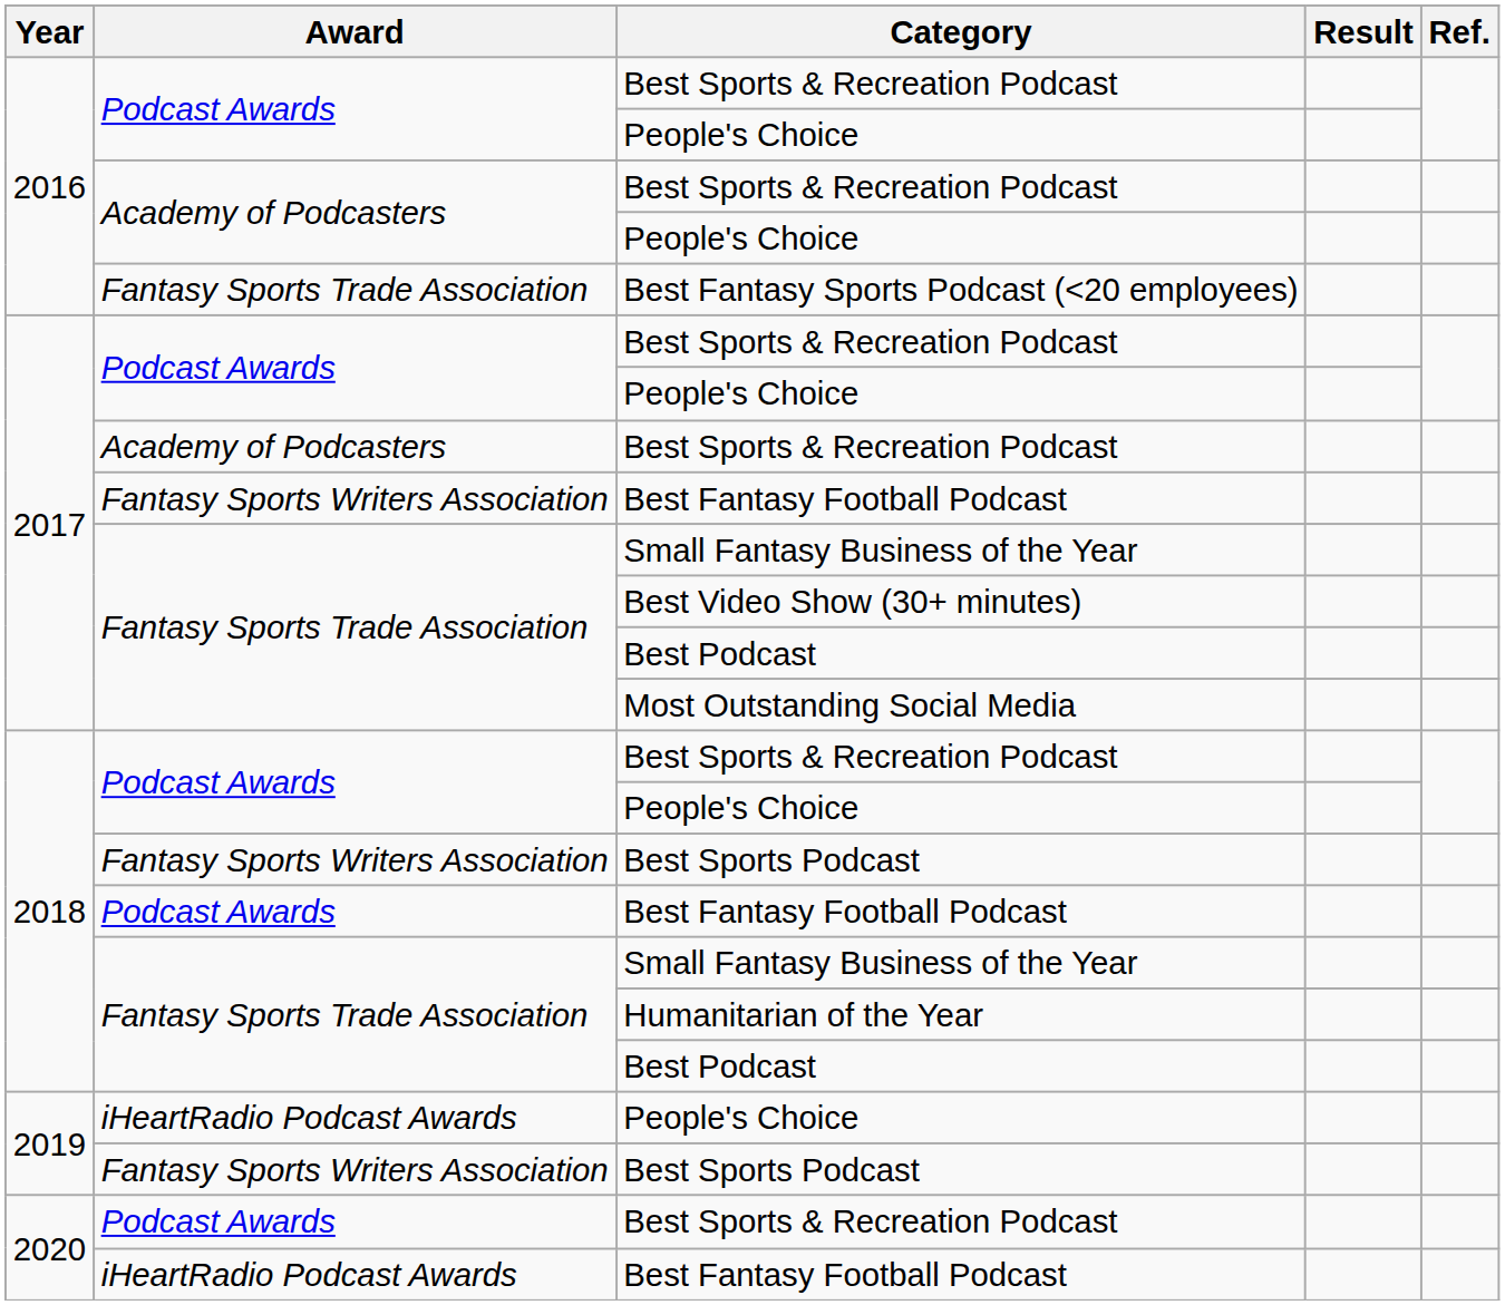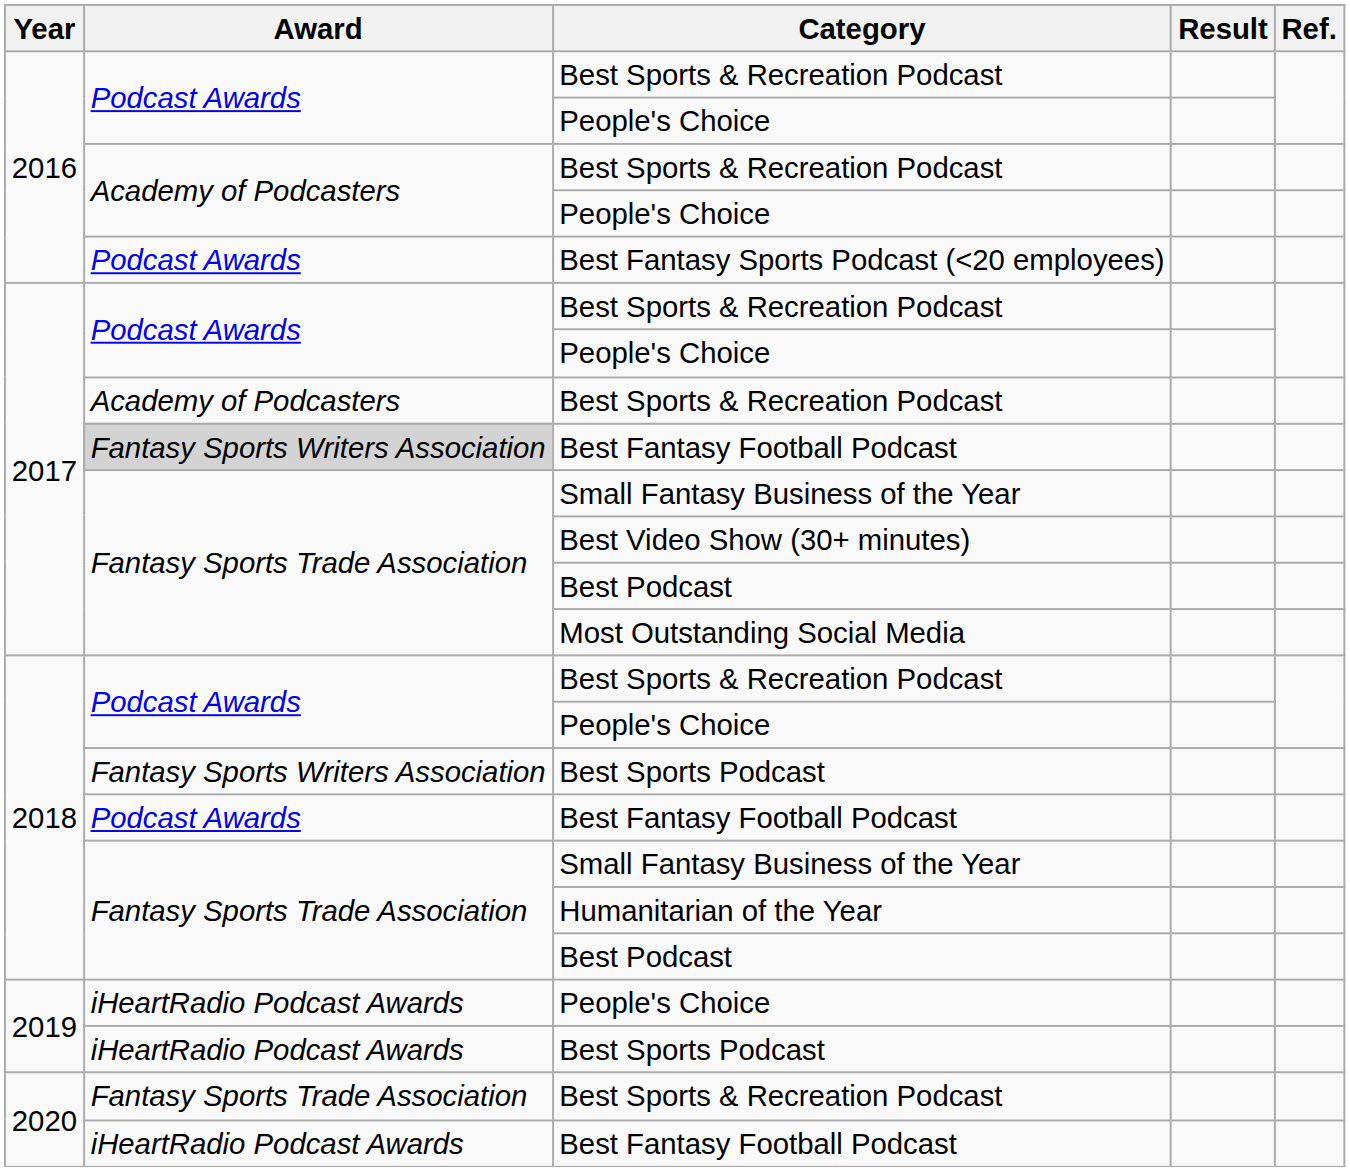Best Fantasy Sports Podcast (<20 employees) | Award: Fantasy Sports Trade Association -> Podcast Awards
2017 / Best Fantasy Football Podcast | Award: no background -> lightgrey background
2019 / Best Sports Podcast | Award: Fantasy Sports Writers Association -> iHeartRadio Podcast Awards
2020 / Best Sports & Recreation Podcast | Award: Podcast Awards -> Fantasy Sports Trade Association
